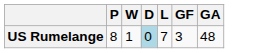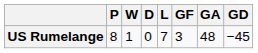+ column: GD | −45
US Rumelange | D: lightblue background -> no background
